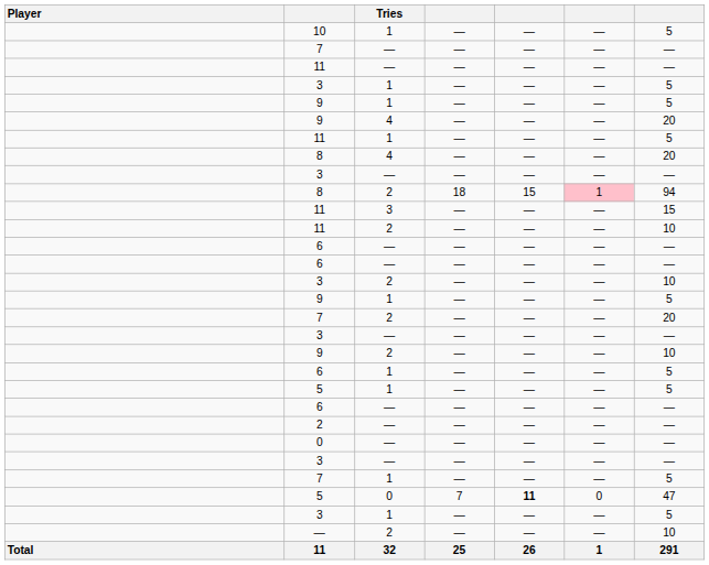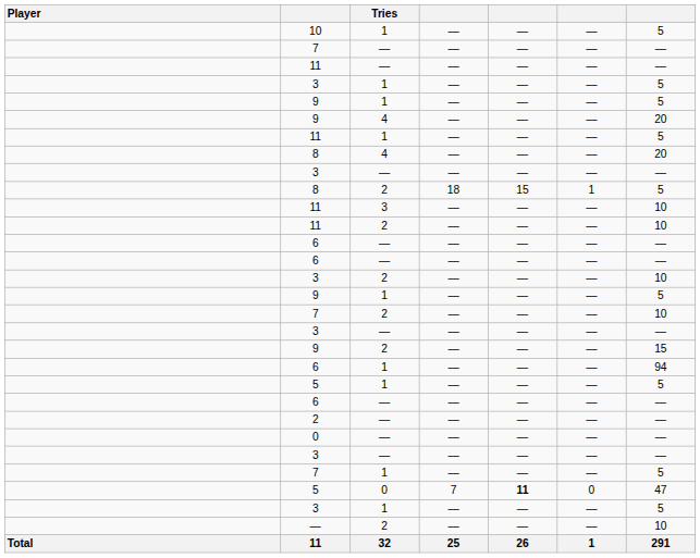8 / 2 | column 6: pink background -> no background
8 / 2 | column 7: 94 -> 5
11 / 3 | column 7: 15 -> 10
7 / 2 | column 7: 20 -> 10
9 / 2 | column 7: 10 -> 15
6 / 1 | column 7: 5 -> 94
